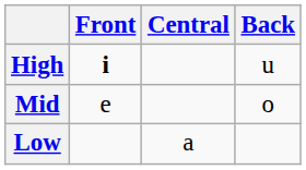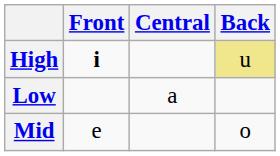High | Back: no background -> khaki background
rows swapped: Mid <-> Low
